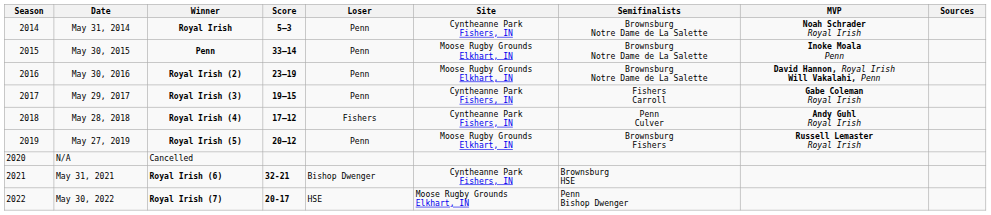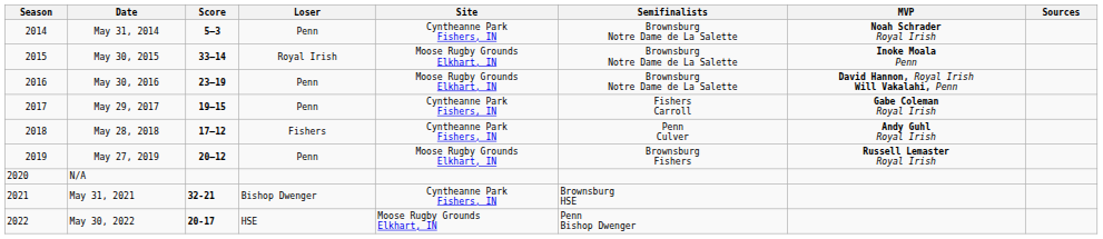- column: Winner | Royal Irish | Penn | Royal Irish (2) | Royal Irish (3) | Royal Irish (4) | Royal Irish (5) | Cancelled | Royal Irish (6) | Royal Irish (7)
May 30, 2015 | Loser: Penn -> Royal Irish
